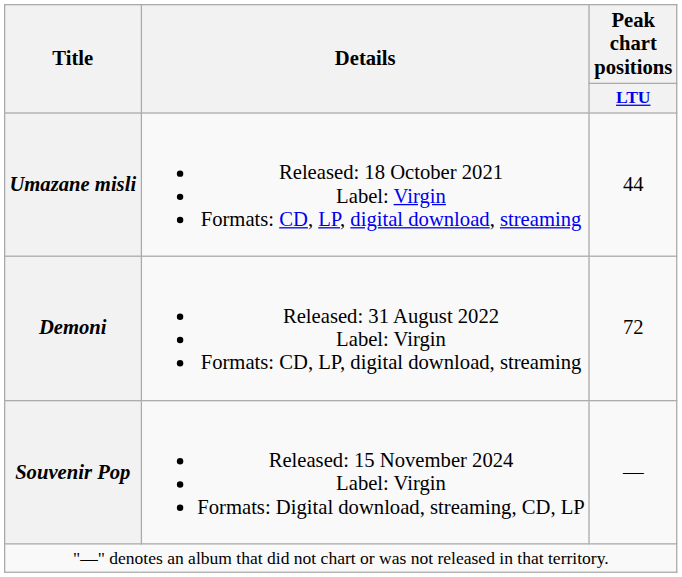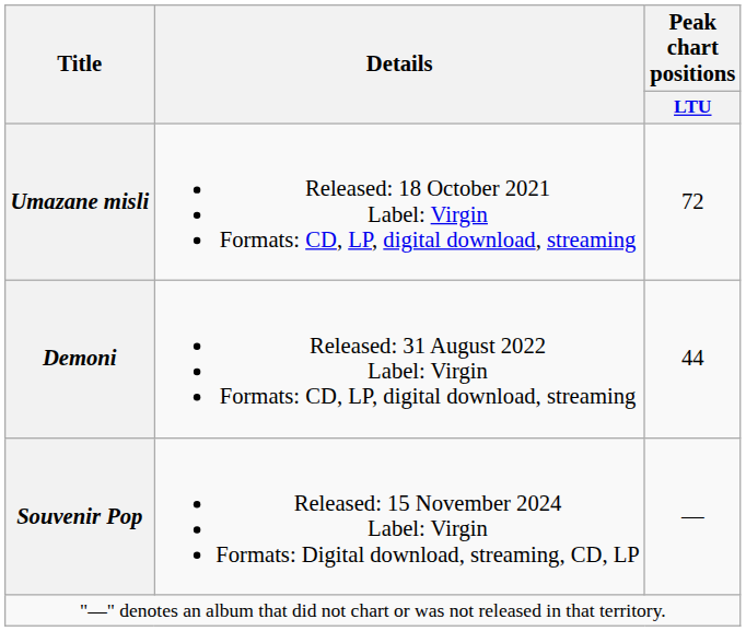Umazane misli | Peak chart positions / LTU: 44 -> 72
Demoni | Peak chart positions / LTU: 72 -> 44
